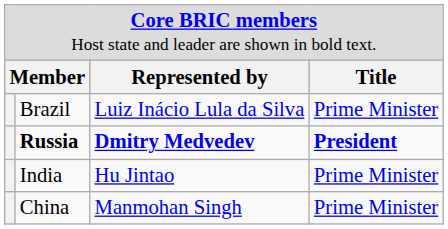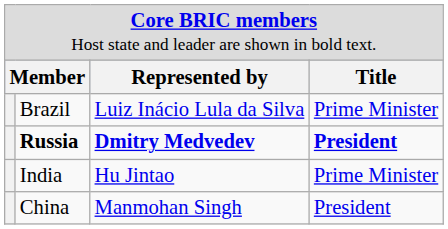China | column 4: Prime Minister -> President
